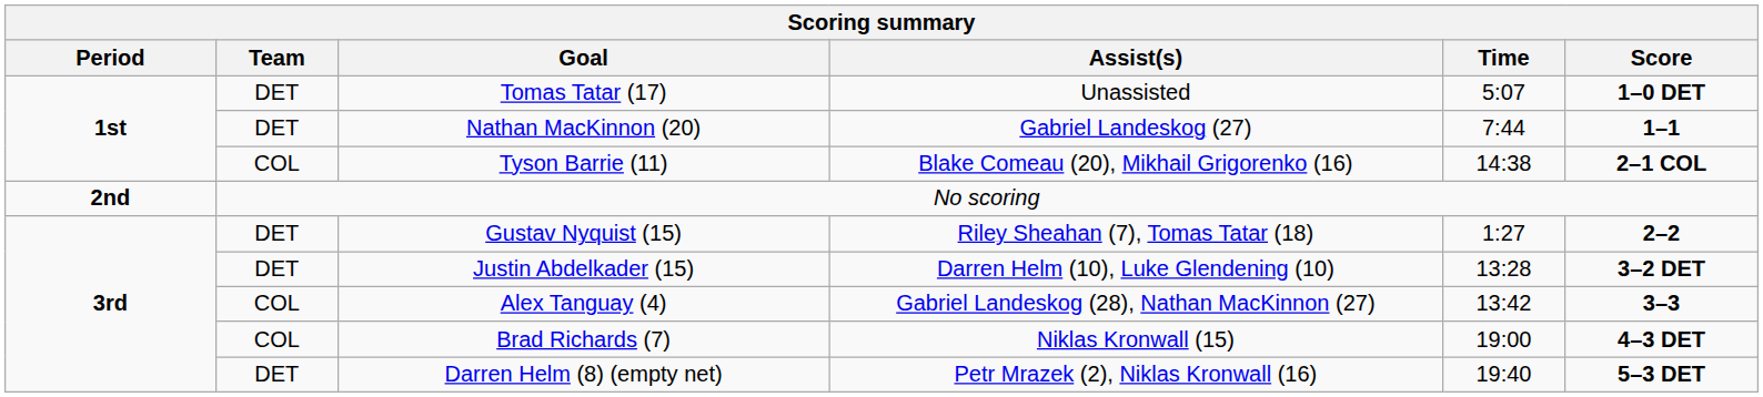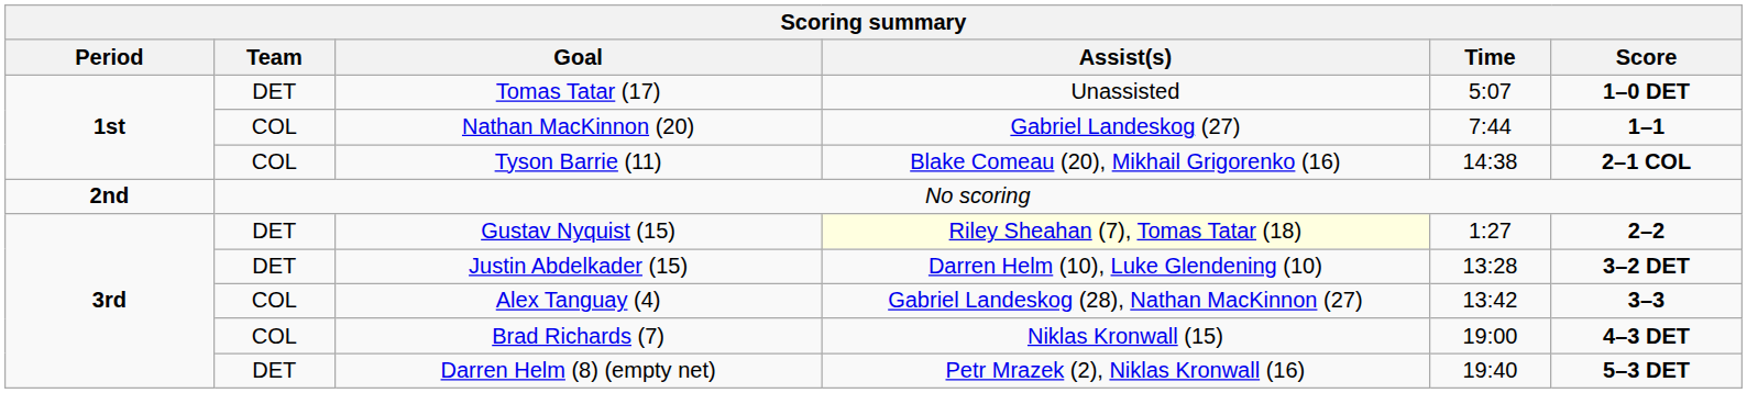Nathan MacKinnon (20) | Team: DET -> COL
Gustav Nyquist (15) | Assist(s): no background -> lightyellow background
